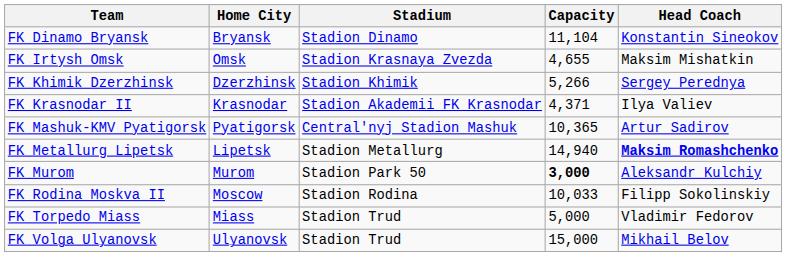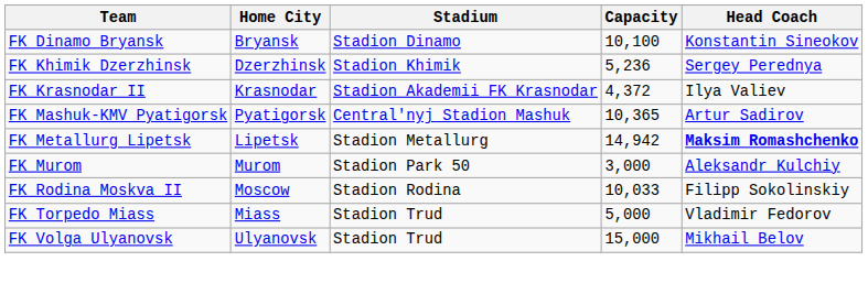FK Dinamo Bryansk | Capacity: 11,104 -> 10,100
- row: FK Irtysh Omsk | Omsk | Stadion Krasnaya Zvezda | 4,655 | Maksim Mishatkin
FK Khimik Dzerzhinsk | Capacity: 5,266 -> 5,236
FK Krasnodar II | Capacity: 4,371 -> 4,372
FK Metallurg Lipetsk | Capacity: 14,940 -> 14,942
FK Murom | Capacity: bold -> normal
